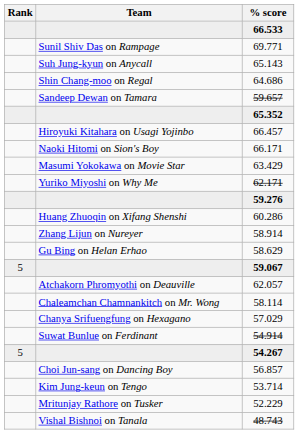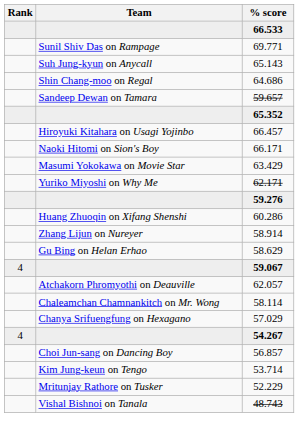59.067 | Rank: 5 -> 4
- row: Suwat Bunlue on Ferdinant | 54.914
54.267 | Rank: 5 -> 4
